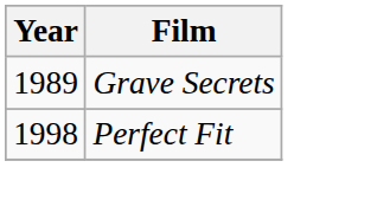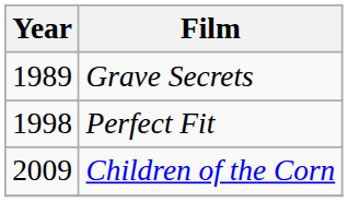+ row: 2009 | Children of the Corn
